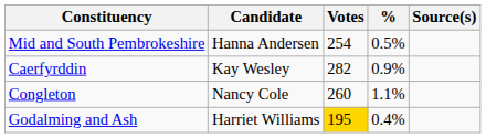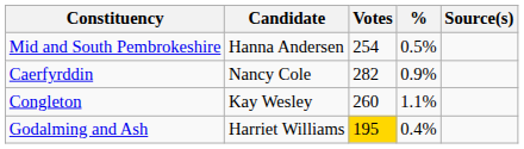Caerfyrddin | Candidate: Kay Wesley -> Nancy Cole
Congleton | Candidate: Nancy Cole -> Kay Wesley
